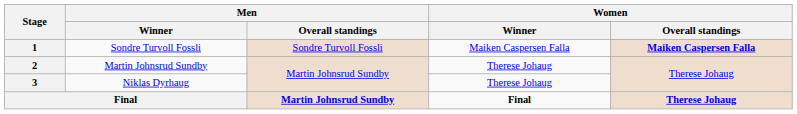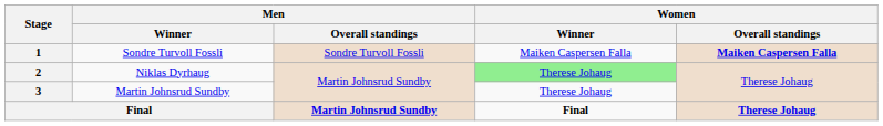2 | Men / Winner: Martin Johnsrud Sundby -> Niklas Dyrhaug
2 | Women / Winner: no background -> lightgreen background
3 | Men / Winner: Niklas Dyrhaug -> Martin Johnsrud Sundby
